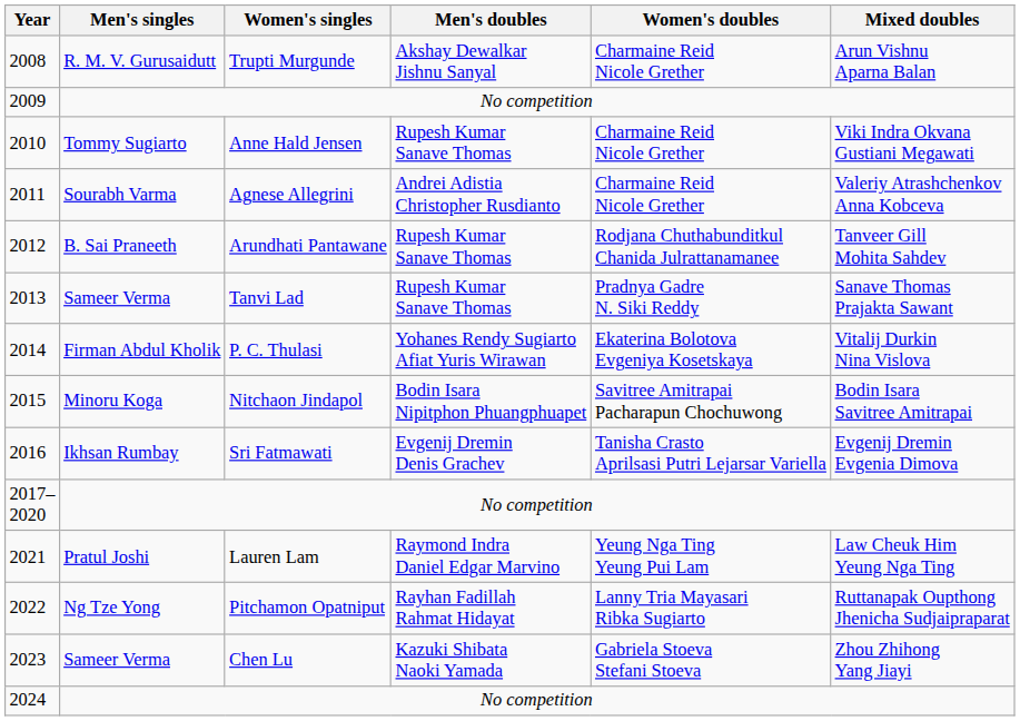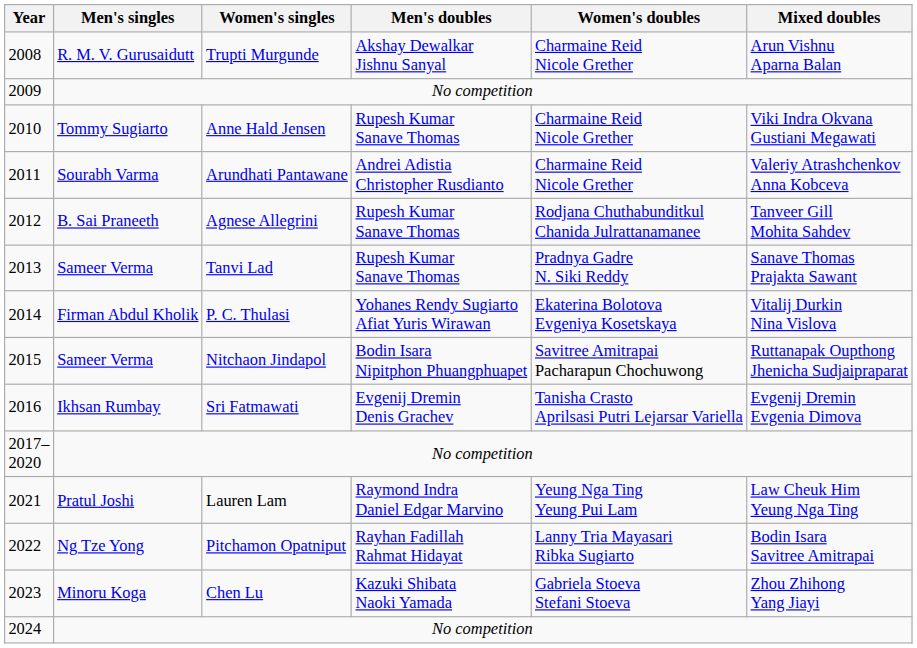2011 | Women's singles: Agnese Allegrini -> Arundhati Pantawane
2012 | Women's singles: Arundhati Pantawane -> Agnese Allegrini
2015 | Men's singles: Minoru Koga -> Sameer Verma
2015 | Mixed doubles: Bodin Isara Savitree Amitrapai -> Ruttanapak Oupthong Jhenicha Sudjaipraparat
2022 | Mixed doubles: Ruttanapak Oupthong Jhenicha Sudjaipraparat -> Bodin Isara Savitree Amitrapai
2023 | Men's singles: Sameer Verma -> Minoru Koga
